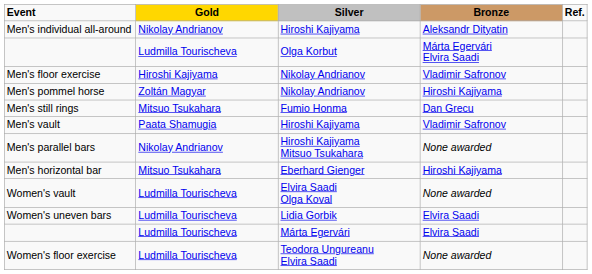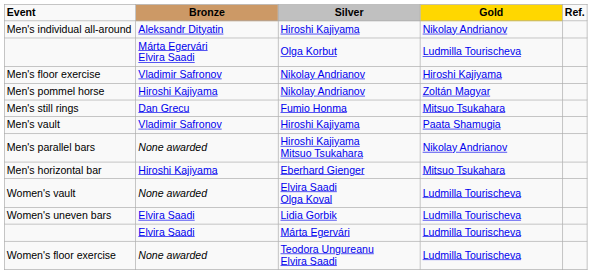columns swapped: Gold <-> Bronze
